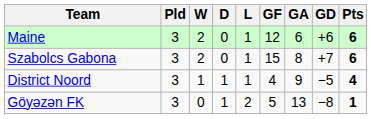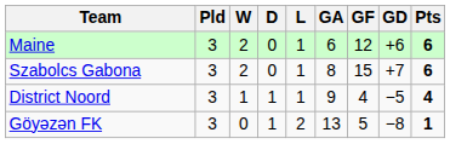columns swapped: GF <-> GA
